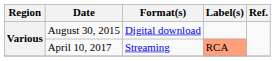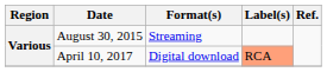August 30, 2015 | Format(s): Digital download -> Streaming
April 10, 2017 | Format(s): Streaming -> Digital download
